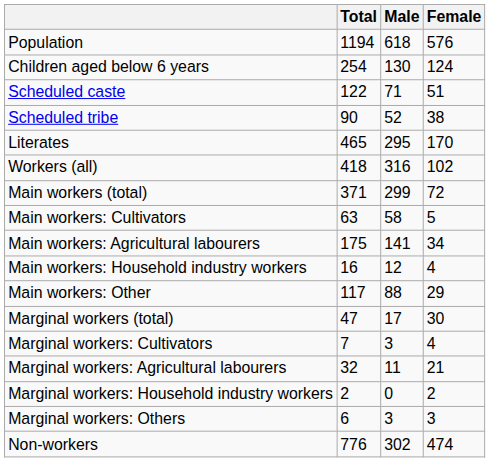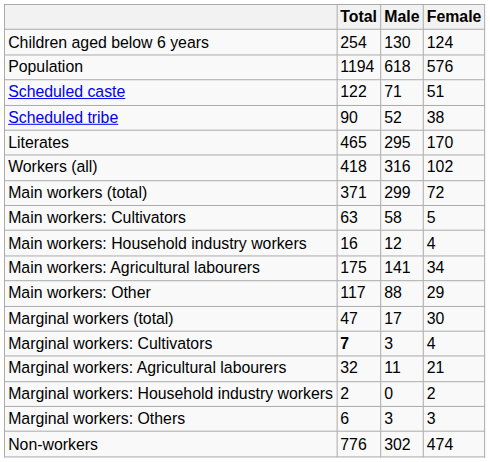rows swapped: Population <-> Children aged below 6 years
rows swapped: Main workers: Agricultural labourers <-> Main workers: Household industry workers
Marginal workers: Cultivators | Total: normal -> bold
